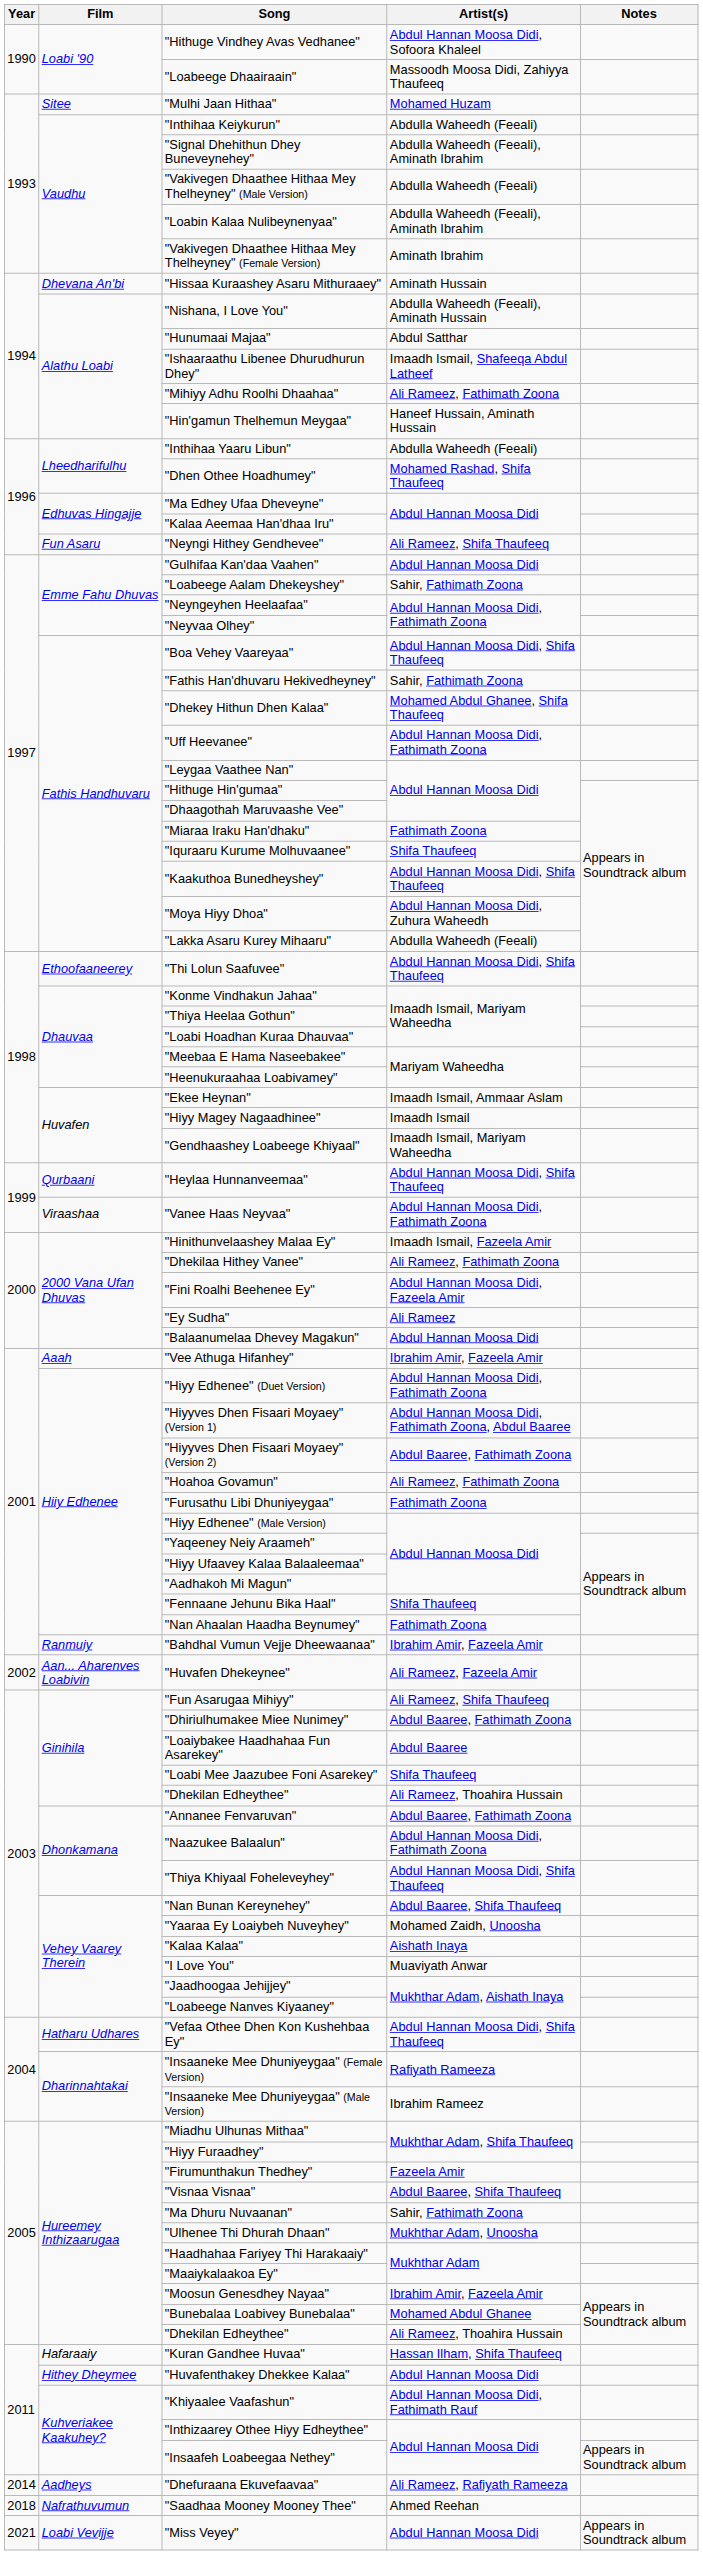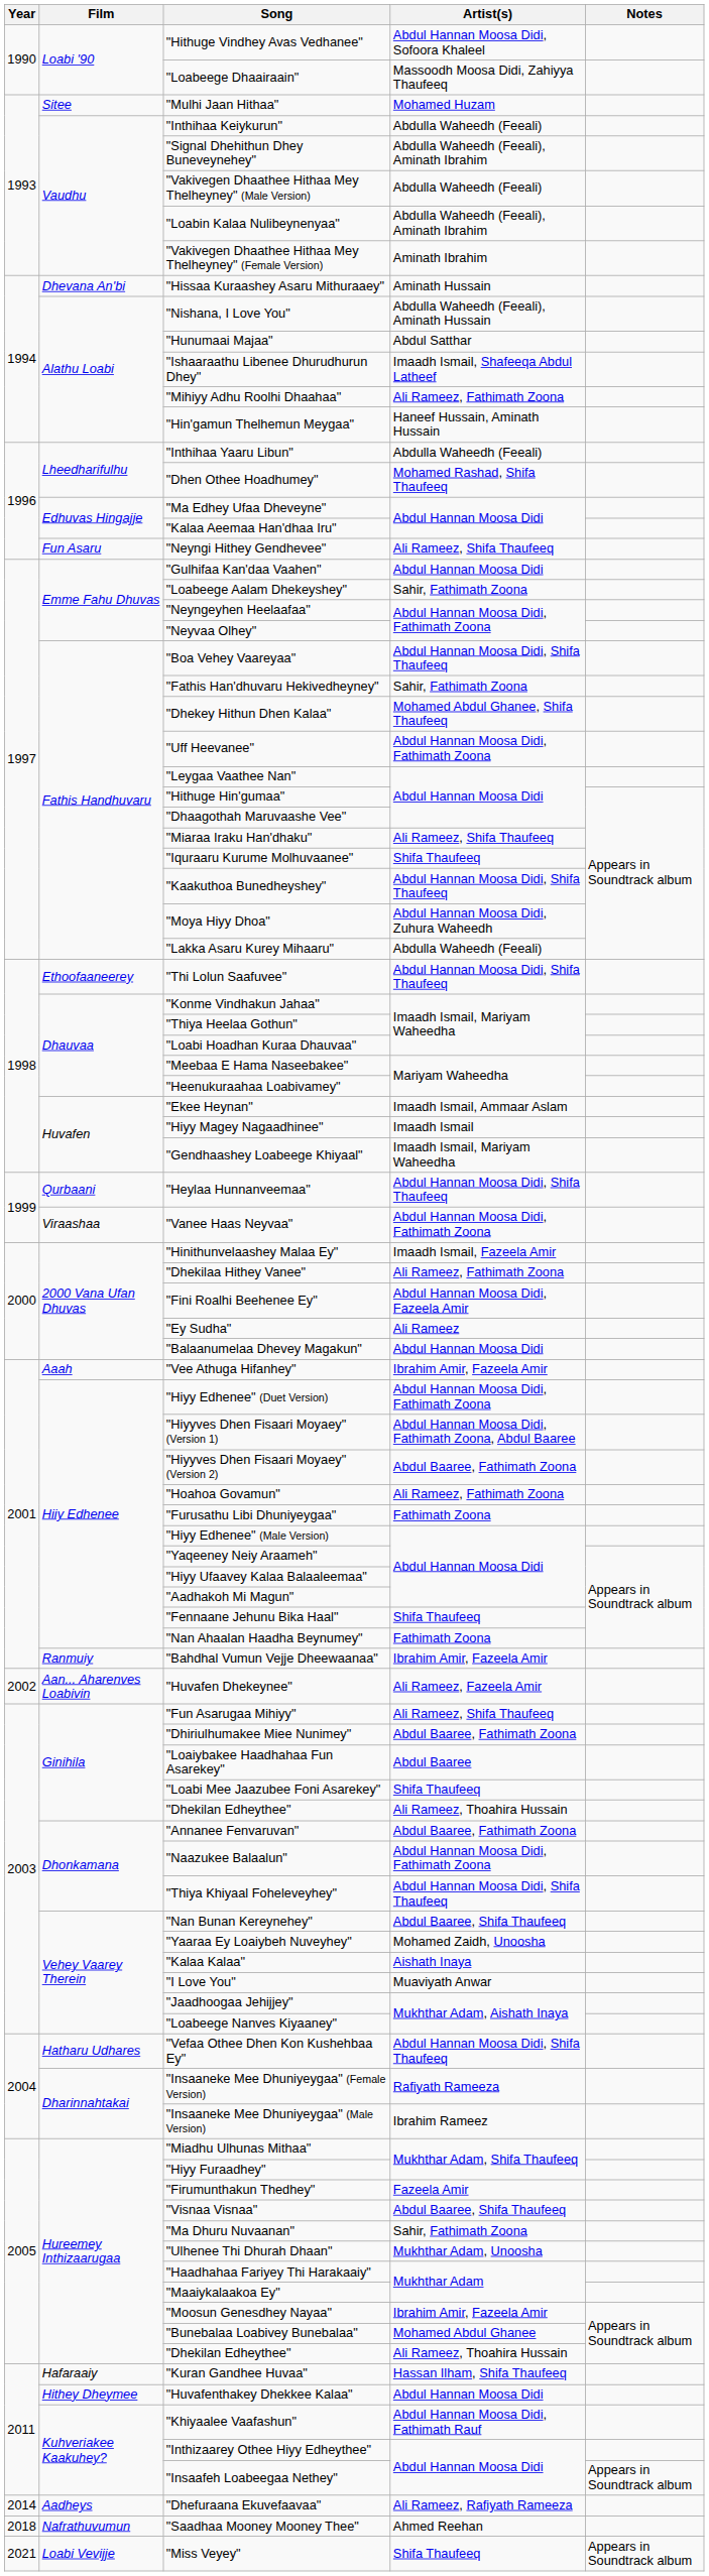"Miaraa Iraku Han'dhaku" | Artist(s): Fathimath Zoona -> Ali Rameez, Shifa Thaufeeq
"Miss Veyey" | Artist(s): Abdul Hannan Moosa Didi -> Shifa Thaufeeq
